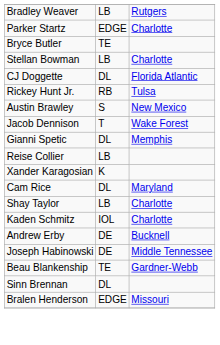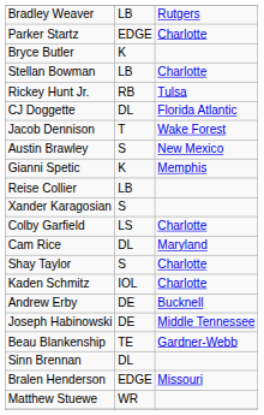Bryce Butler | column 2: TE -> K
rows swapped: Rickey Hunt Jr. <-> CJ Doggette
rows swapped: Austin Brawley <-> Jacob Dennison
Gianni Spetic | column 2: DL -> K
Xander Karagosian | column 2: K -> S
+ row: Colby Garfield | LS | Charlotte
Shay Taylor | column 2: LB -> S
+ row: Matthew Stuewe | WR
